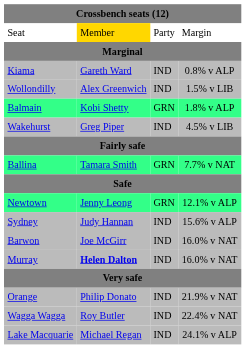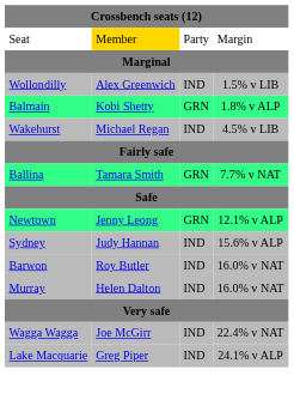- row: Kiama | Gareth Ward | IND | 0.8% v ALP
Wakehurst | column 2: Greg Piper -> Michael Regan
Barwon | column 2: Joe McGirr -> Roy Butler
Murray | column 2: bold -> normal
- row: Orange | Philip Donato | IND | 21.9% v NAT
Wagga Wagga | column 2: Roy Butler -> Joe McGirr
Lake Macquarie | column 2: Michael Regan -> Greg Piper
